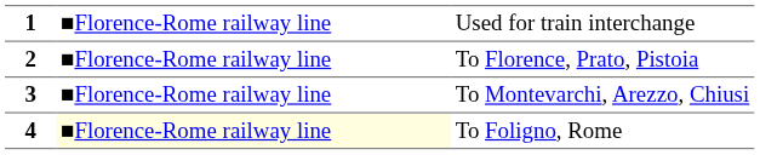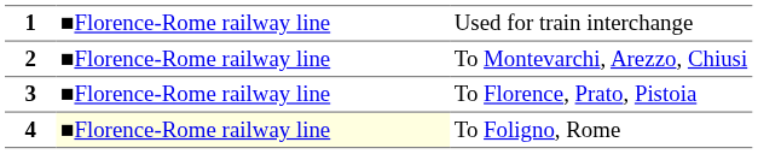2 | column 3: To Florence, Prato, Pistoia -> To Montevarchi, Arezzo, Chiusi
3 | column 3: To Montevarchi, Arezzo, Chiusi -> To Florence, Prato, Pistoia
